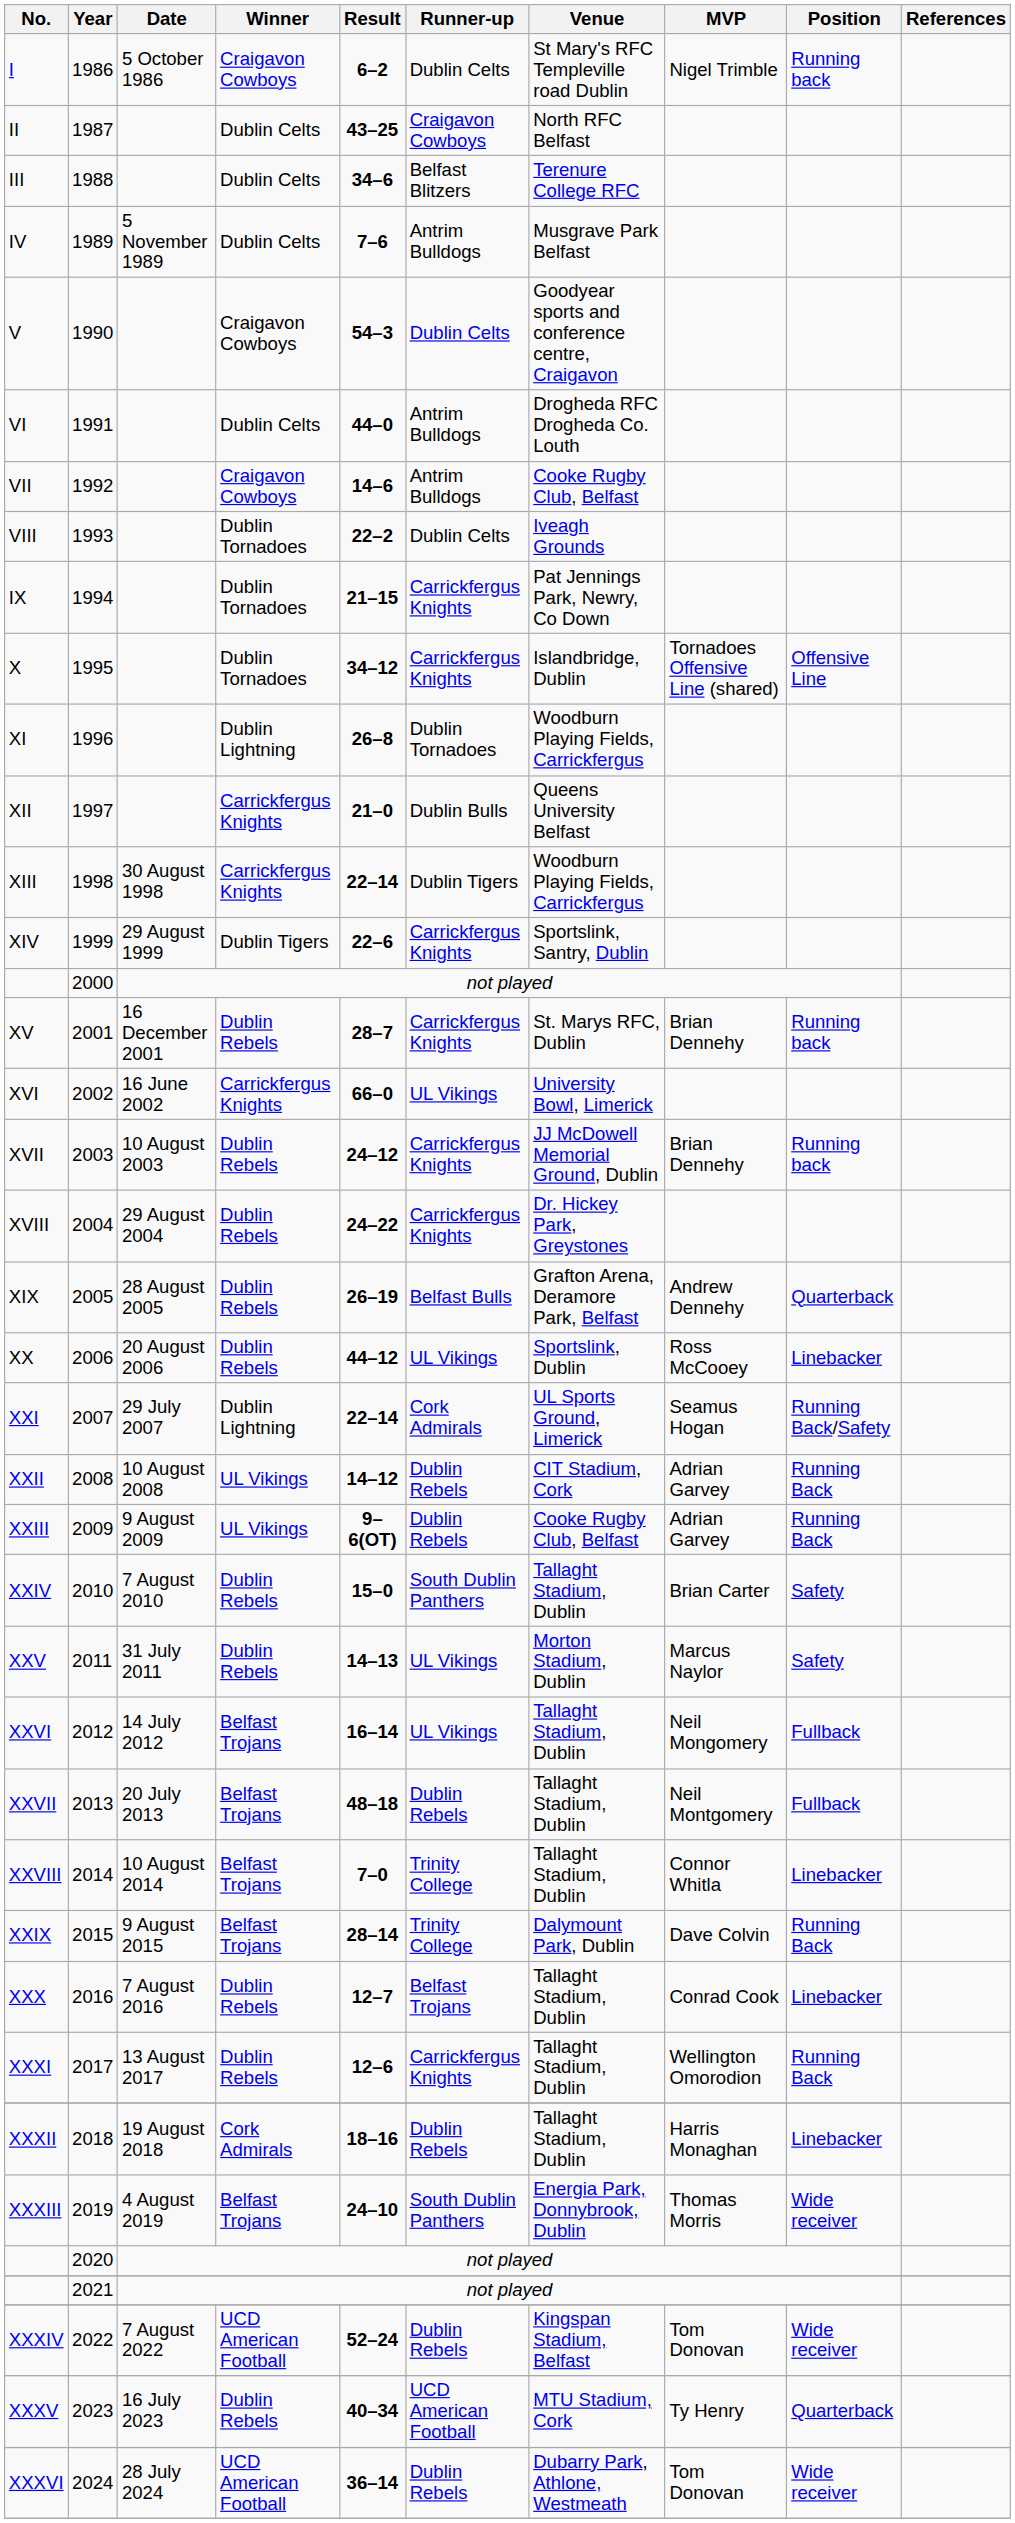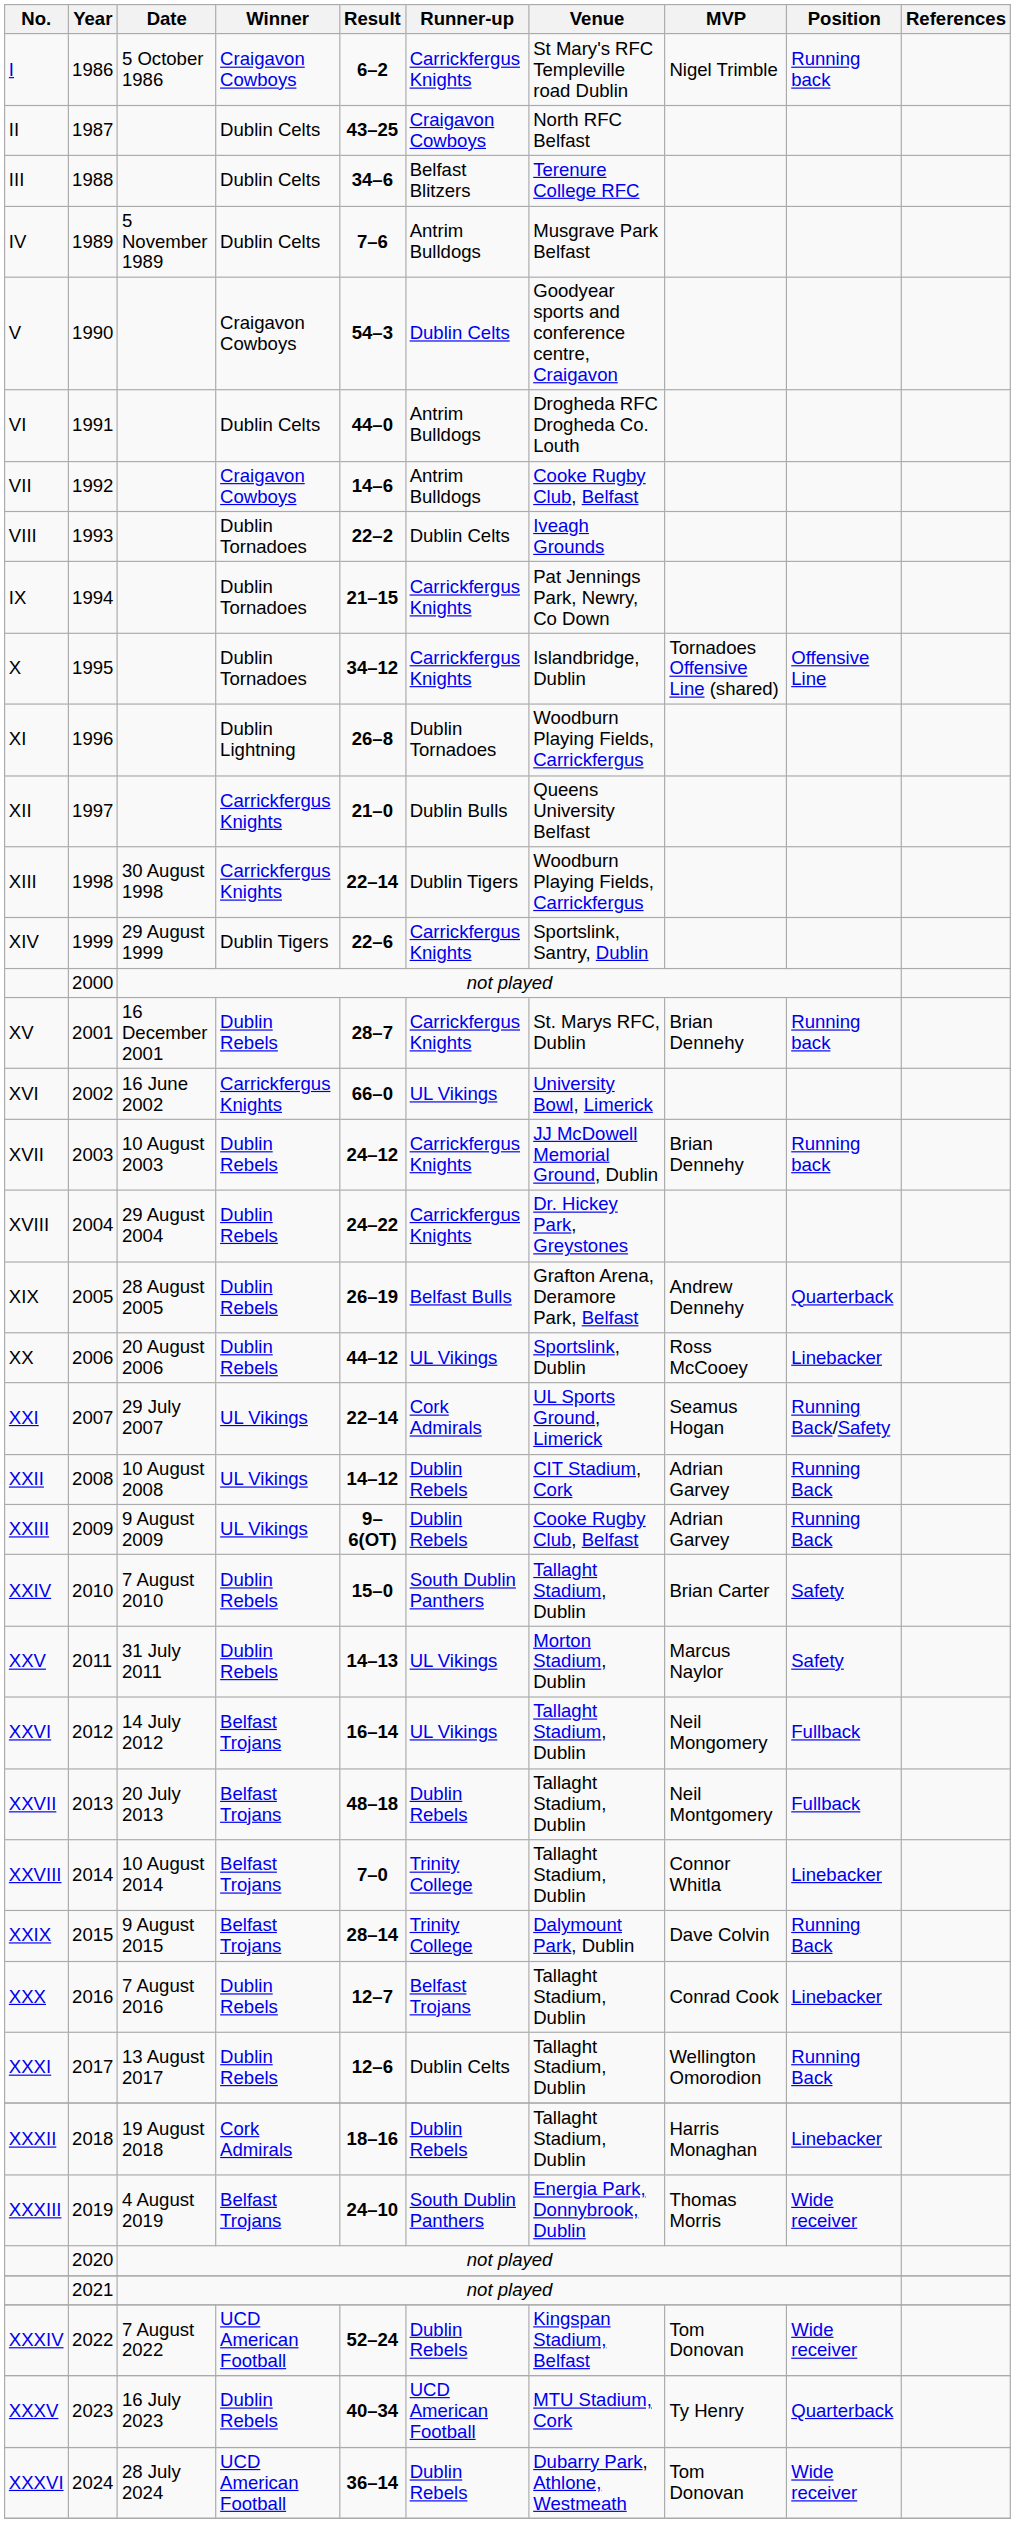I | Runner-up: Dublin Celts -> Carrickfergus Knights
XXI | Winner: Dublin Lightning -> UL Vikings
XXXI | Runner-up: Carrickfergus Knights -> Dublin Celts
